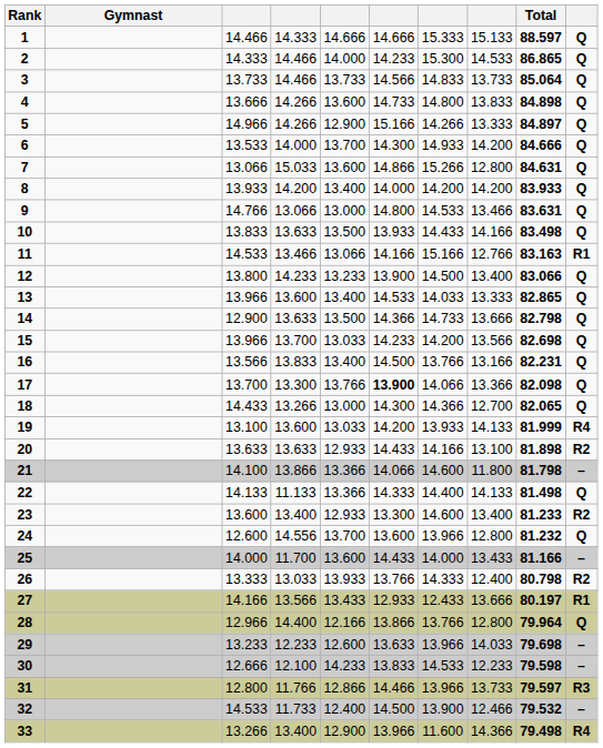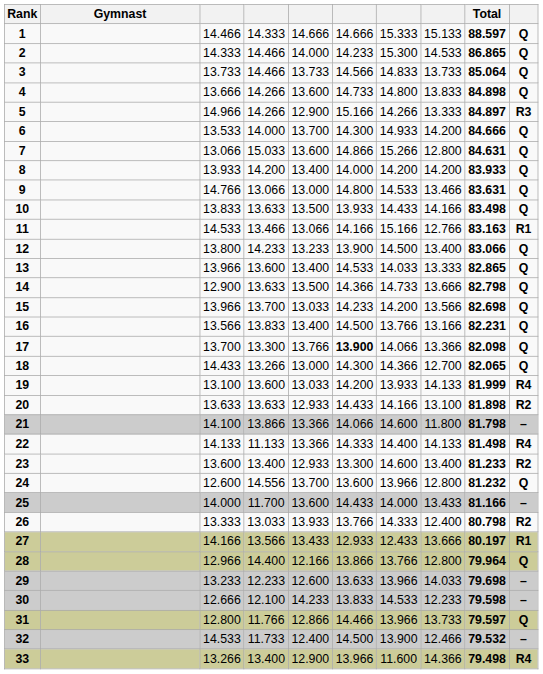5 | column 10: Q -> R3
22 | column 10: Q -> R4
31 | column 10: R3 -> Q
